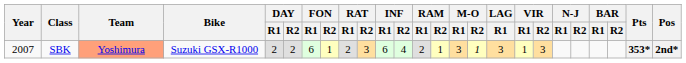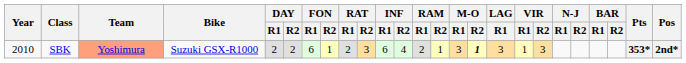SBK | Year: 2007 -> 2010
SBK | M-O / R2: normal -> bold
